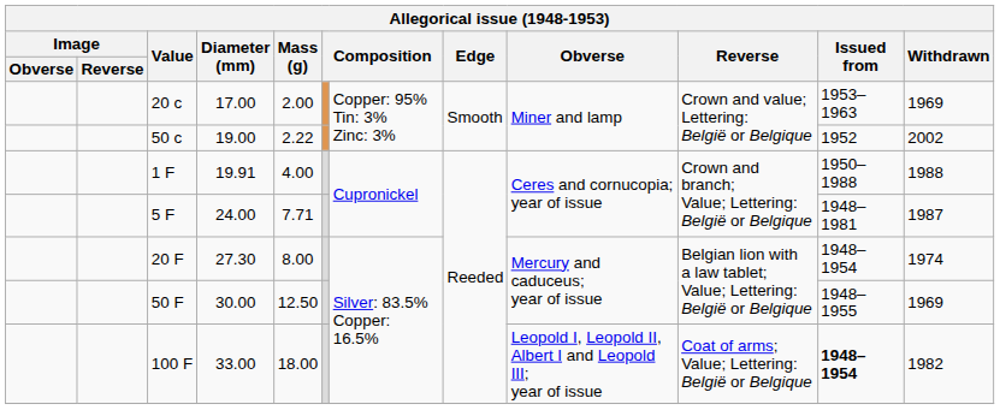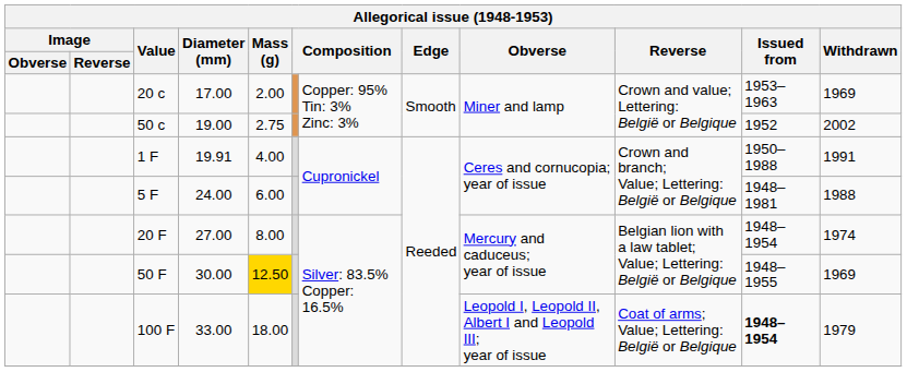50 c | Mass (g): 2.22 -> 2.75
1 F | Withdrawn: 1988 -> 1991
5 F | Mass (g): 7.71 -> 6.00
5 F | Withdrawn: 1987 -> 1988
20 F | Diameter (mm): 27.30 -> 27.00
50 F | Mass (g): no background -> gold background
100 F | Withdrawn: 1982 -> 1979
